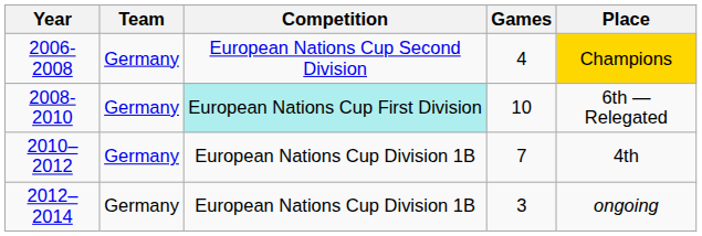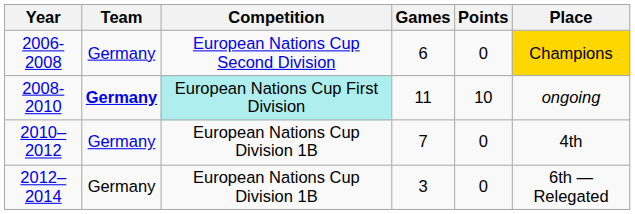+ column: Points | 0 | 10 | 0 | 0
2006-2008 | Games: 4 -> 6
2008-2010 | Team: normal -> bold
2008-2010 | Games: 10 -> 11
2008-2010 | Place: 6th — Relegated -> ongoing
2012–2014 | Place: ongoing -> 6th — Relegated
